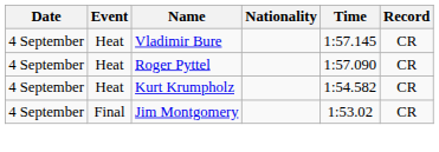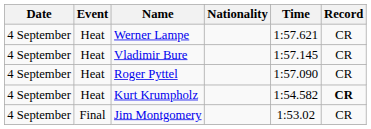+ row: 4 September | Heat | Werner Lampe | 1:57.621 | CR
Kurt Krumpholz | Record: normal -> bold
